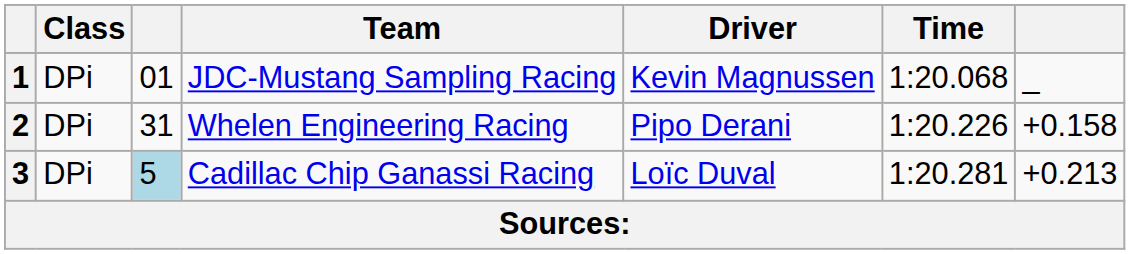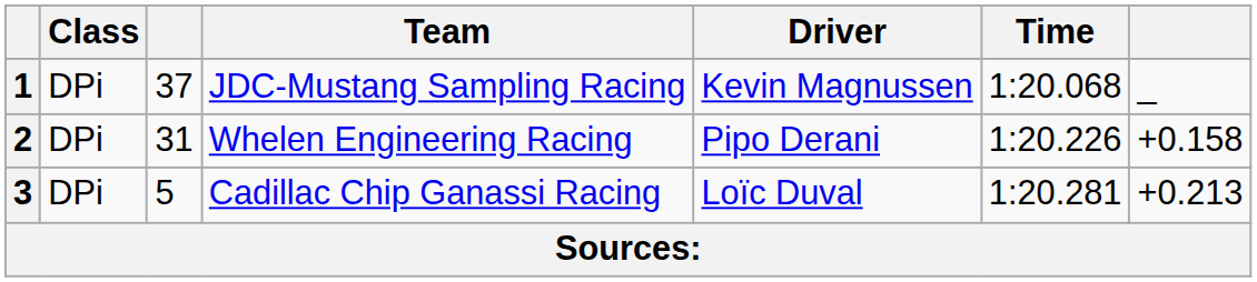1 | column 3: 01 -> 37
3 | column 3: lightblue background -> no background
